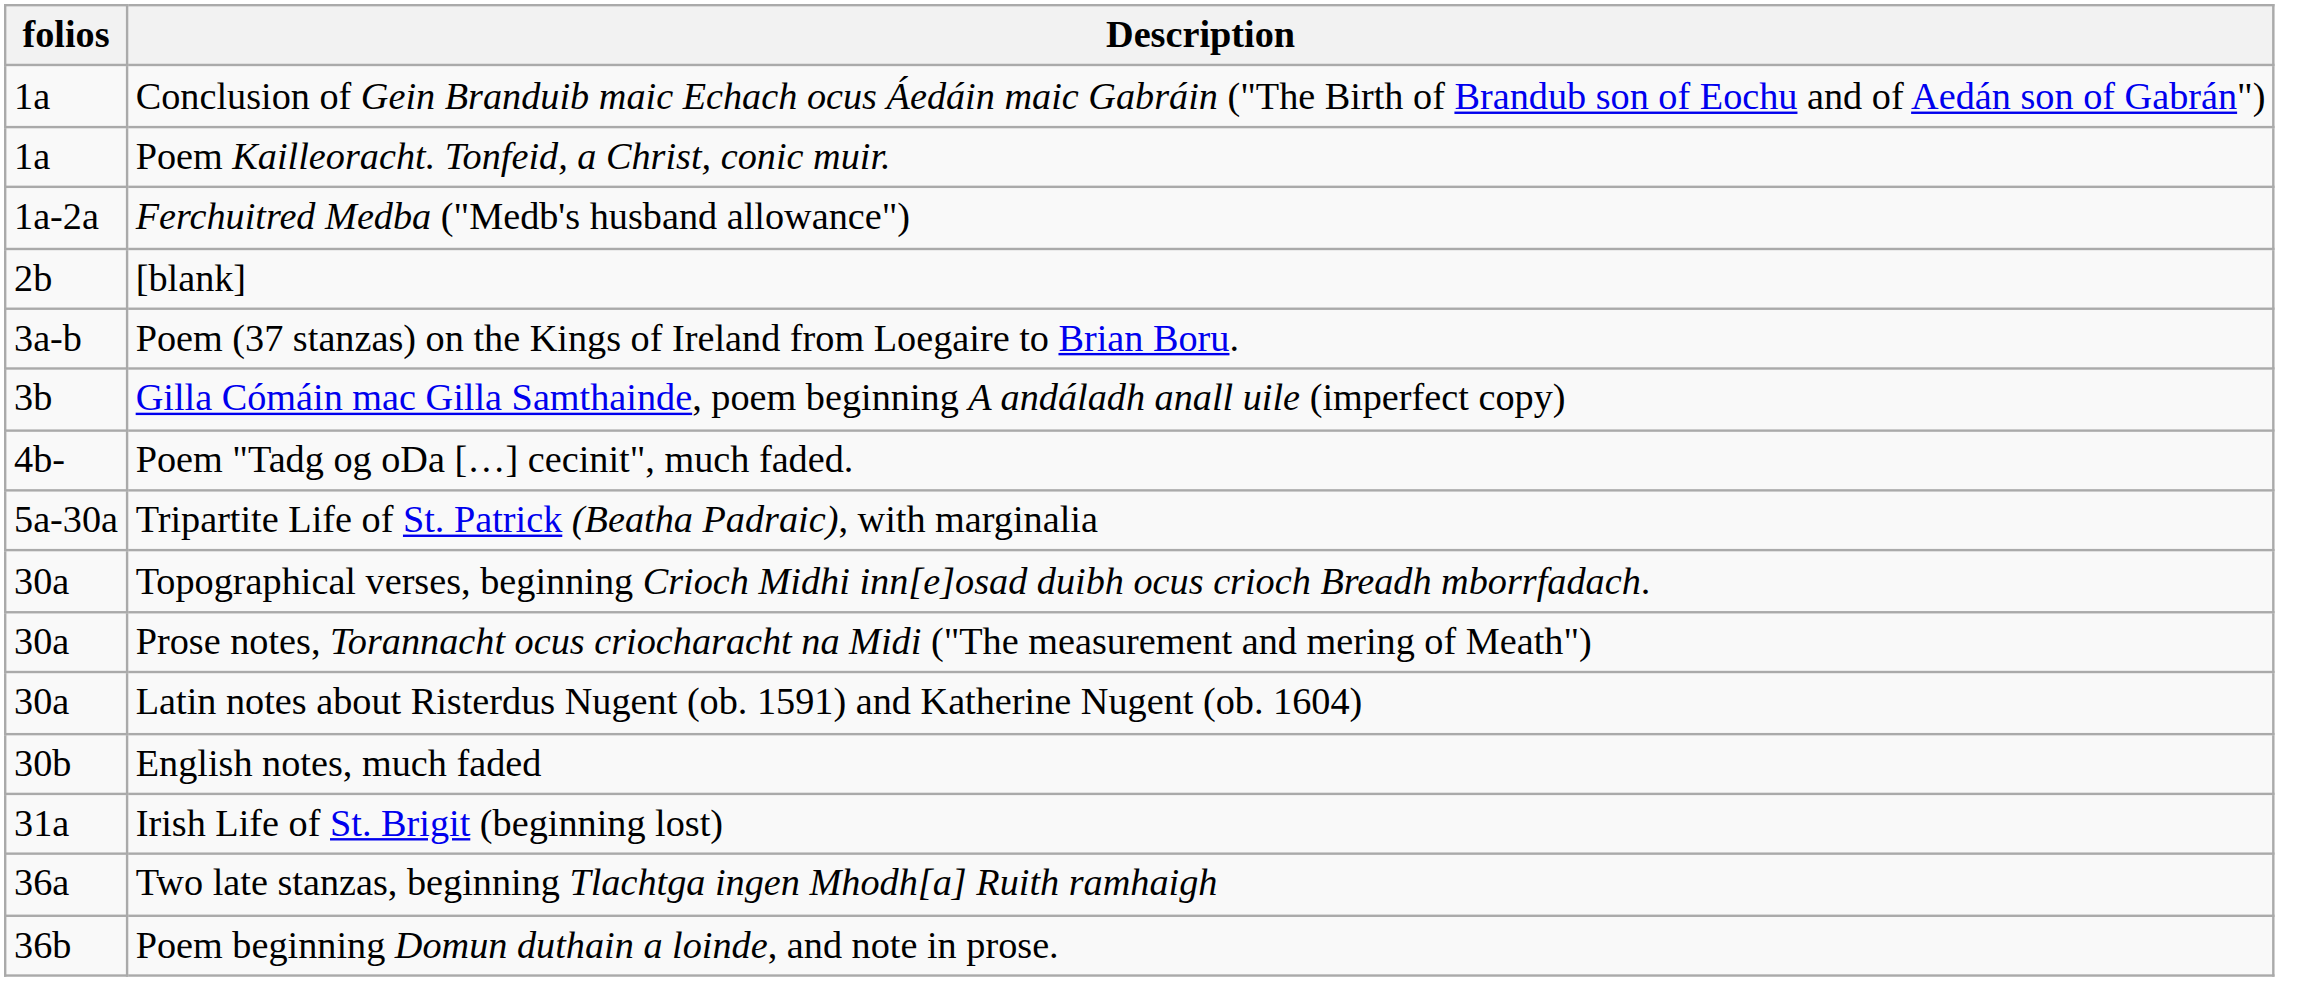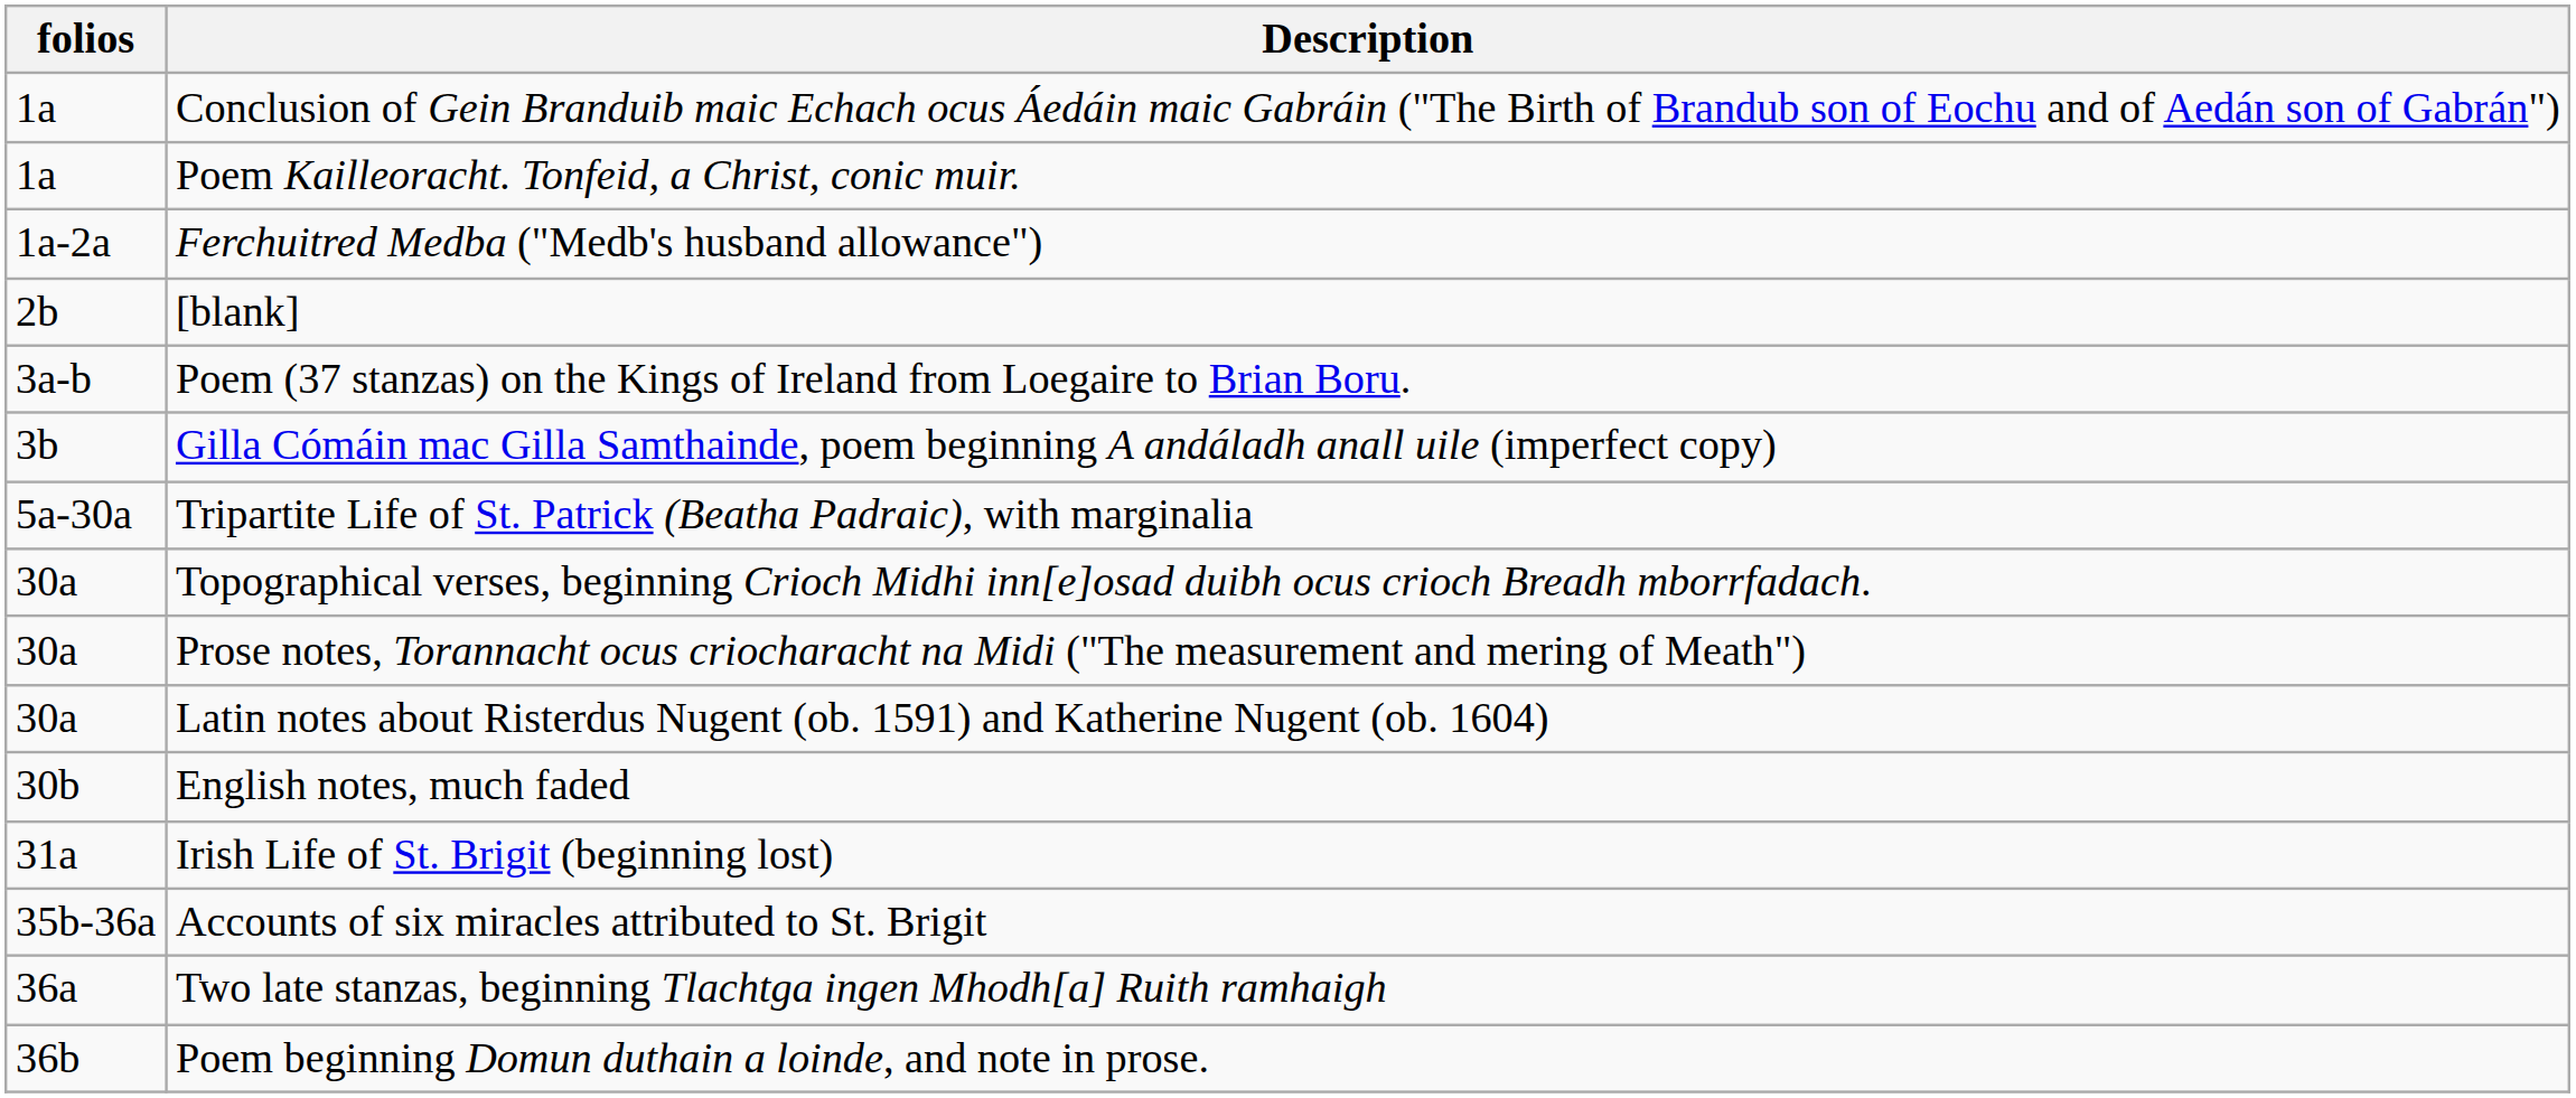- row: 4b- | Poem "Tadg og oDa […] cecinit", much faded.
+ row: 35b-36a | Accounts of six miracles attributed to St. Brigit
